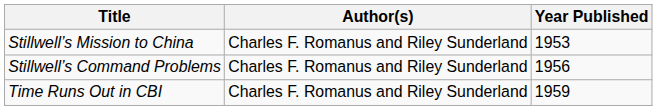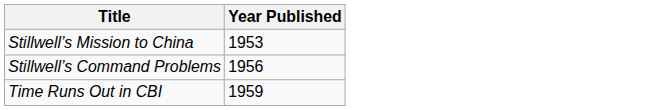- column: Author(s) | Charles F. Romanus and Riley Sunderland | Charles F. Romanus and Riley Sunderland | Charles F. Romanus and Riley Sunderland
